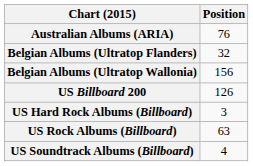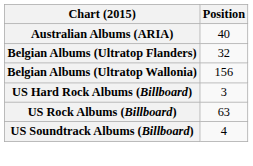Australian Albums (ARIA) | Position: 76 -> 40
- row: US Billboard 200 | 126
